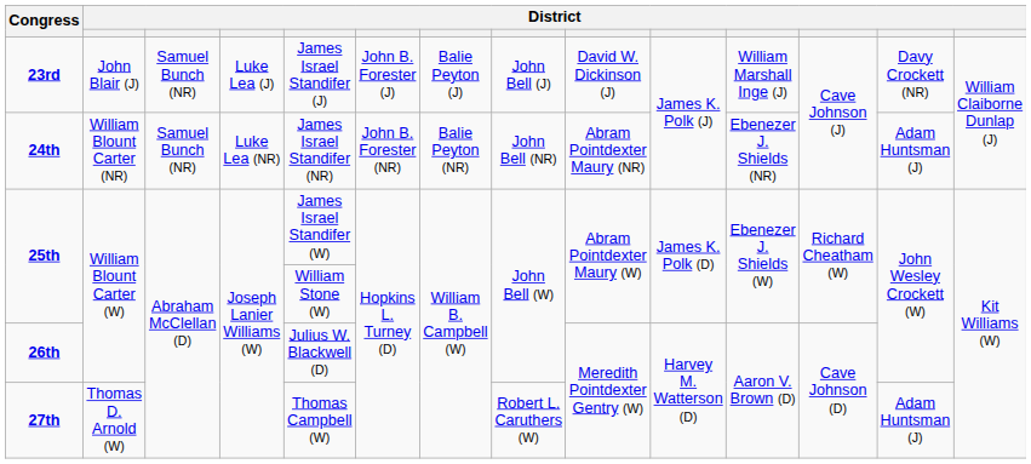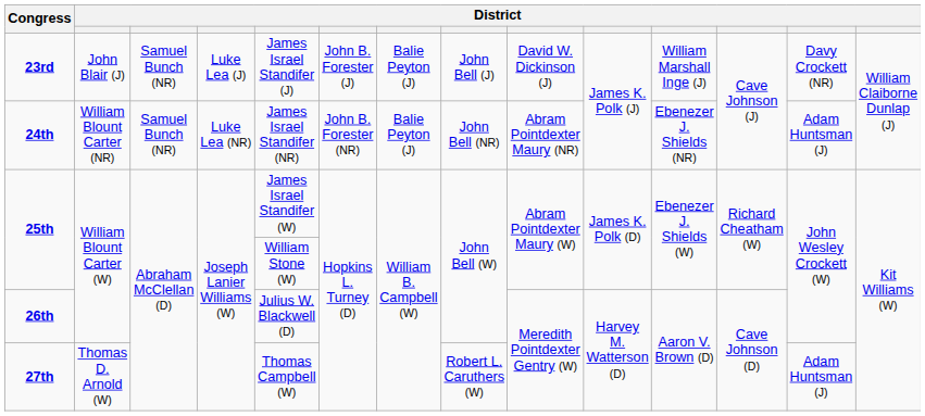24th | column 7: Balie Peyton (NR) -> Balie Peyton (J)
